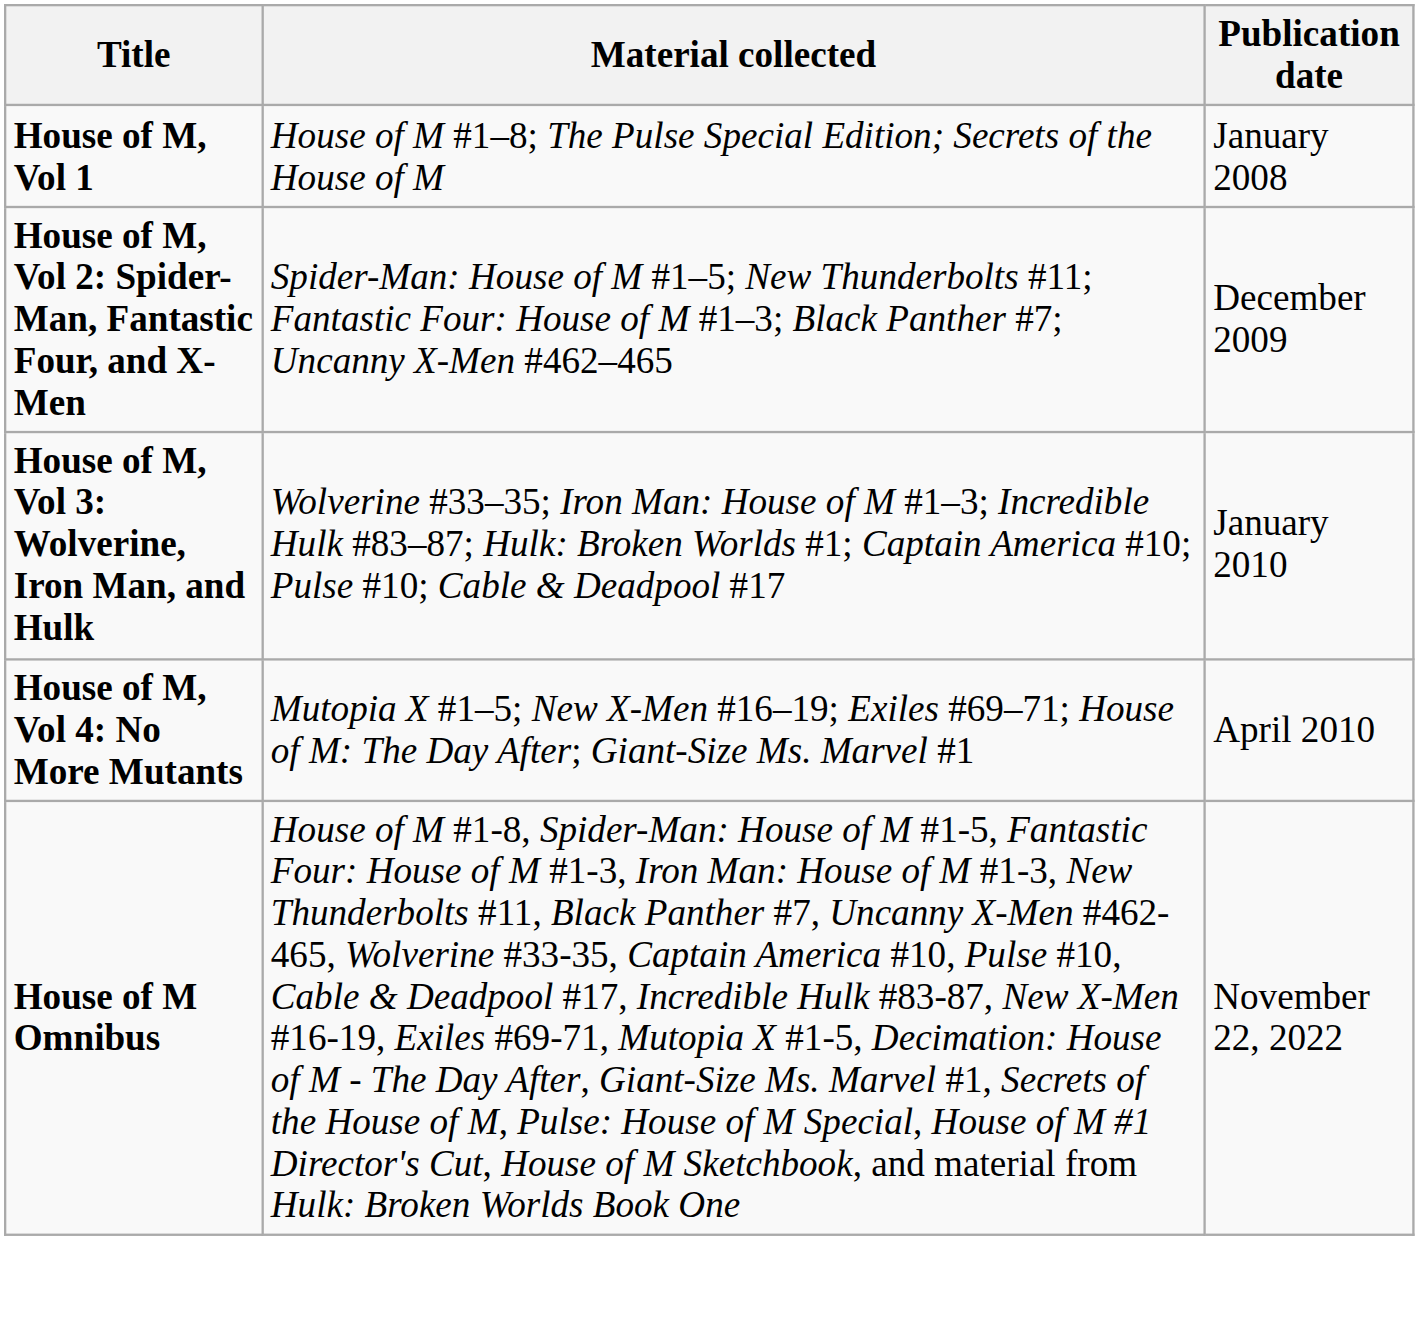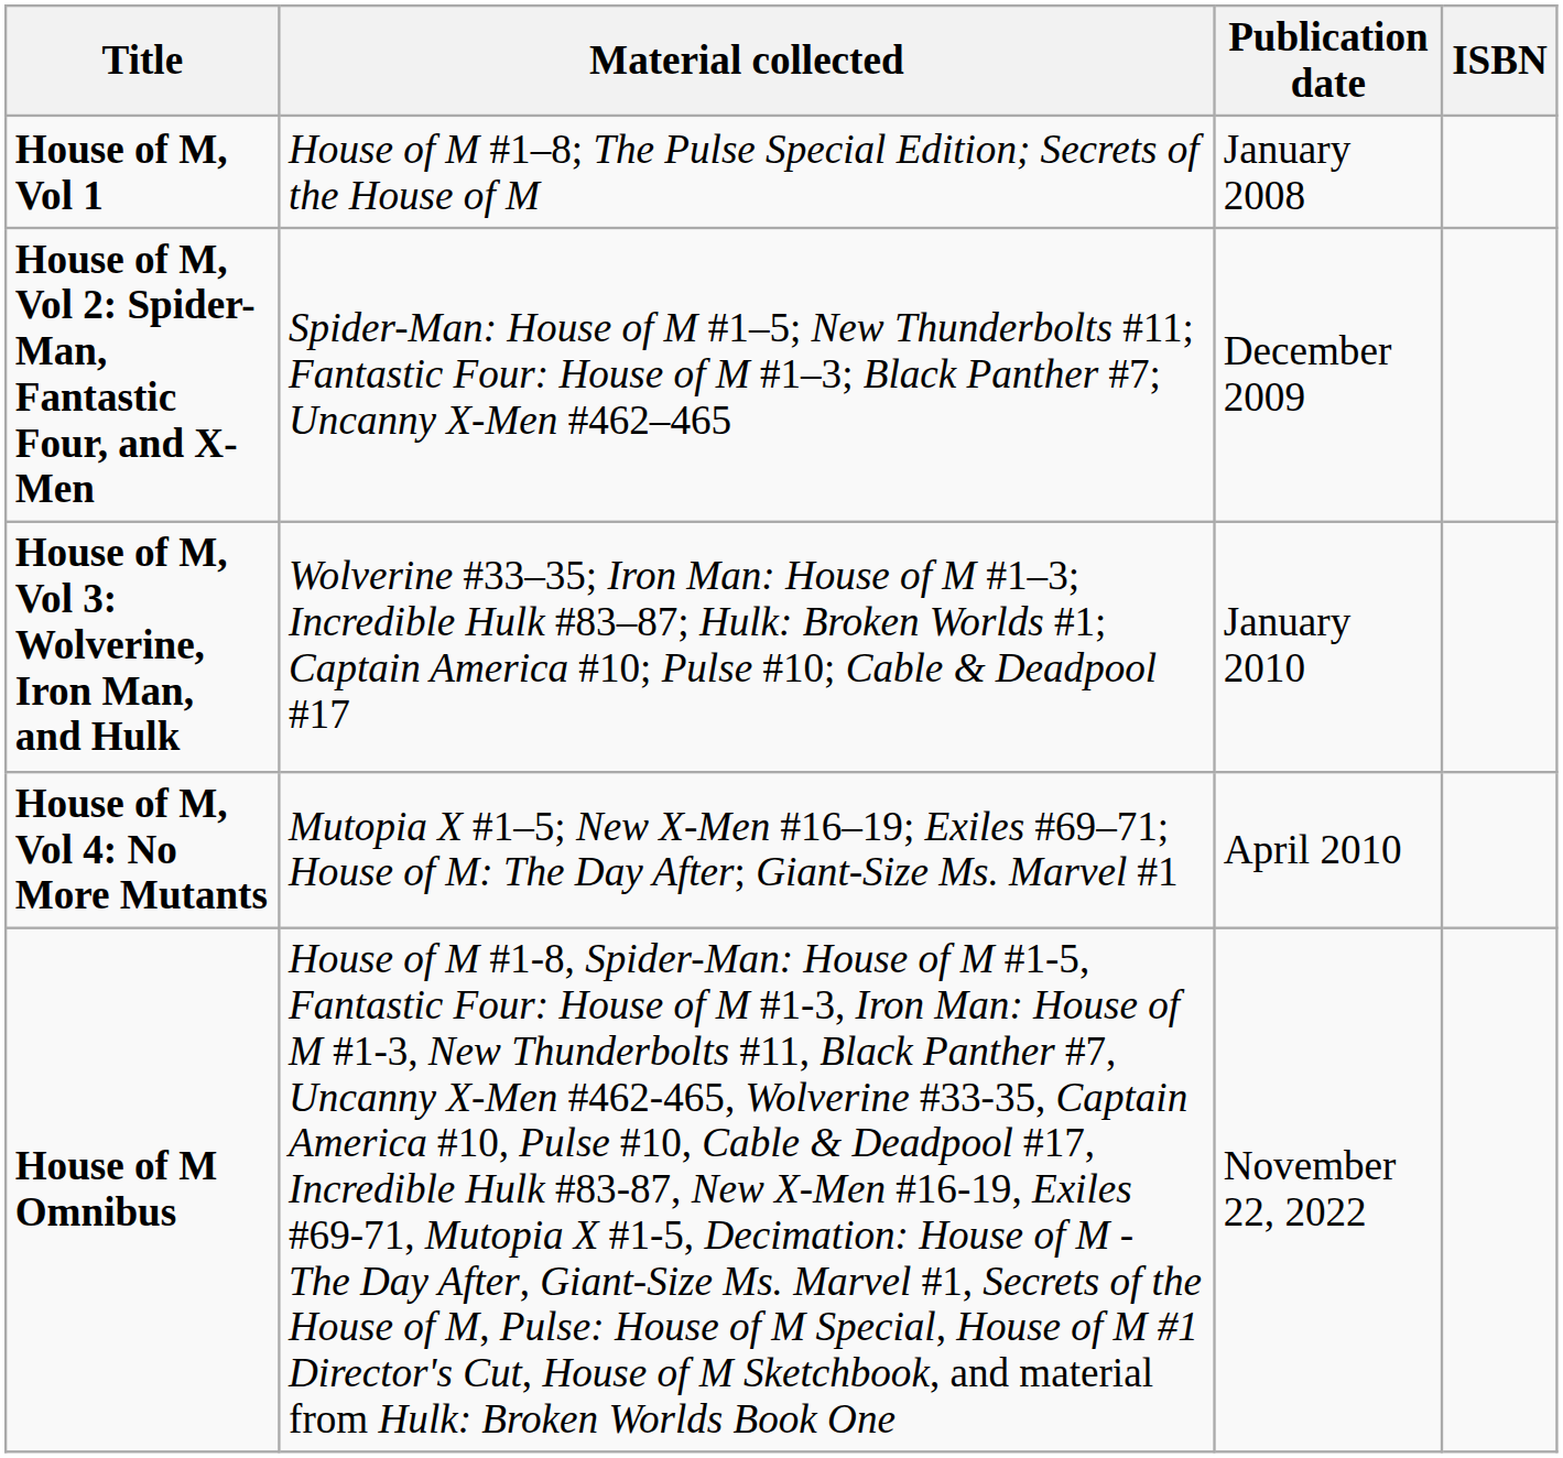+ column: ISBN
